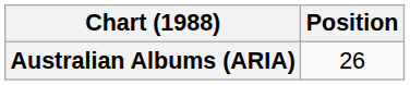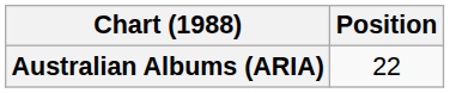Australian Albums (ARIA) | Position: 26 -> 22
